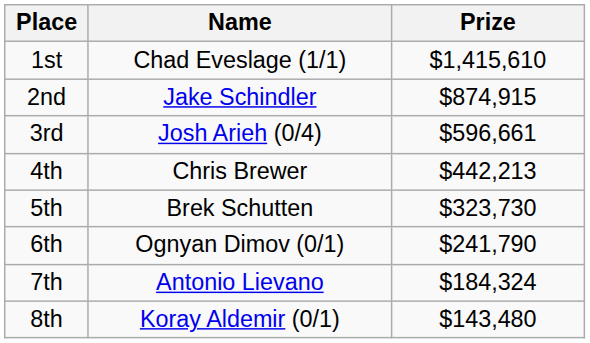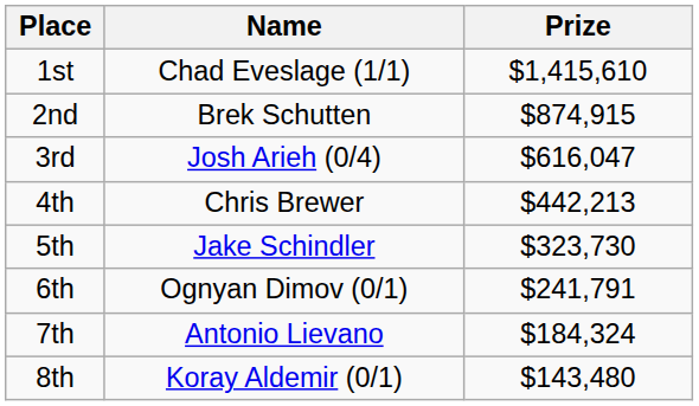2nd | Name: Jake Schindler -> Brek Schutten
3rd | Prize: $596,661 -> $616,047
5th | Name: Brek Schutten -> Jake Schindler
6th | Prize: $241,790 -> $241,791
